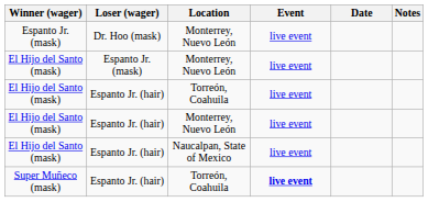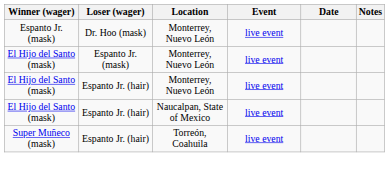- row: El Hijo del Santo (mask) | Espanto Jr. (hair) | Torreón, Coahuila | live event
Super Muñeco (mask) | Event: bold -> normal
